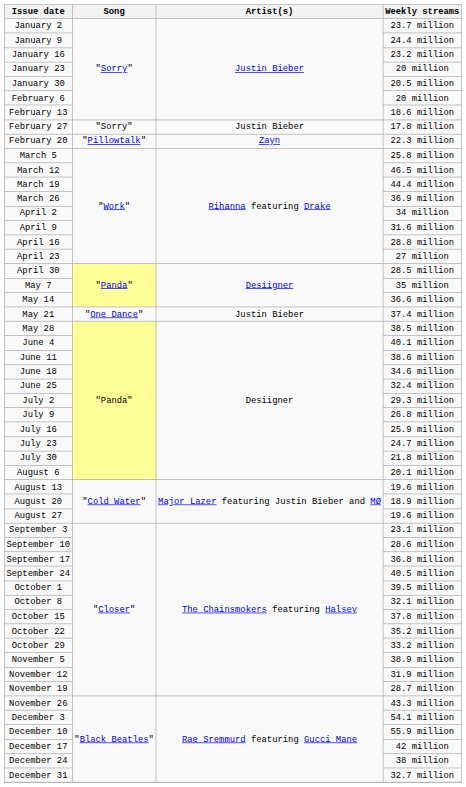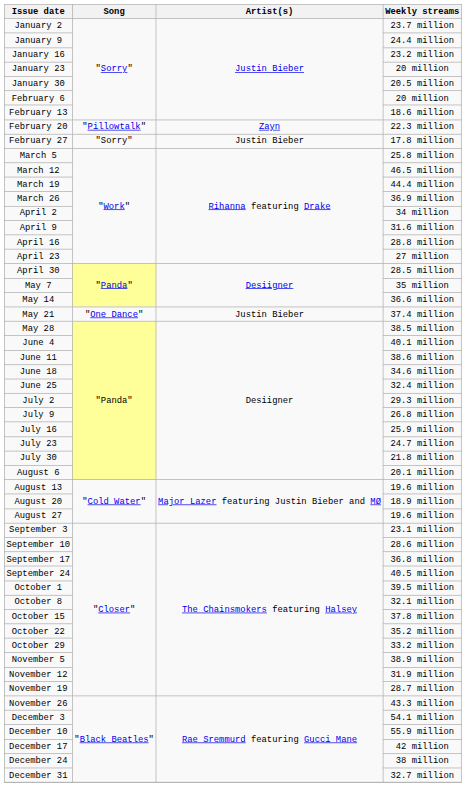rows swapped: February 20 <-> February 27
